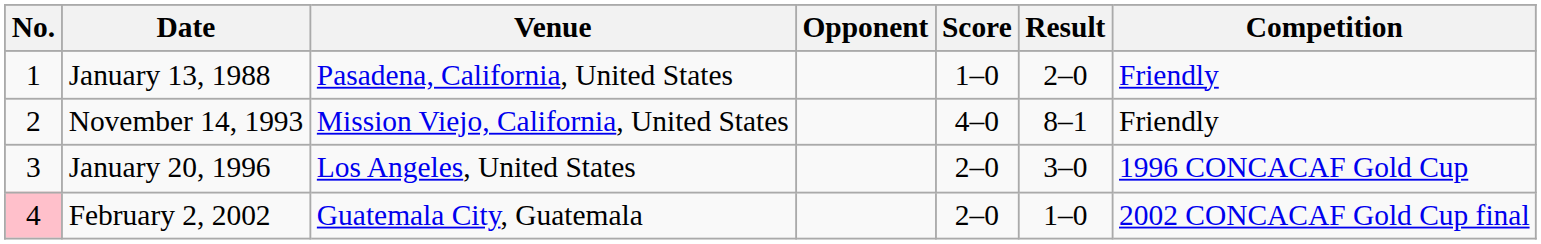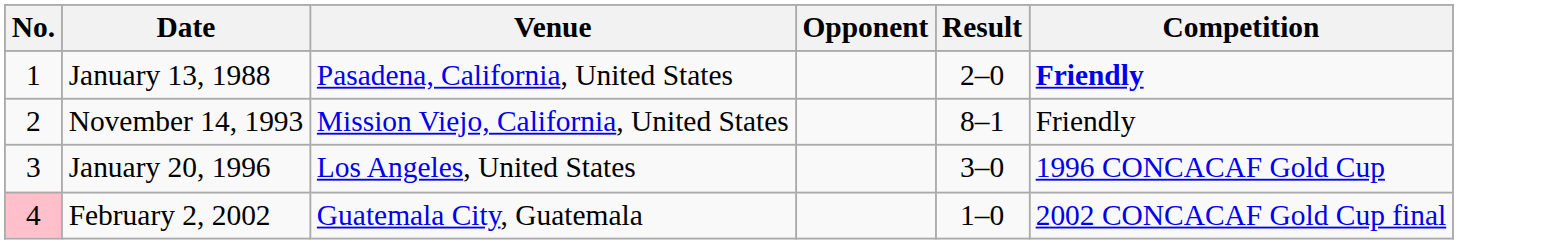- column: Score | 1–0 | 4–0 | 2–0 | 2–0
January 13, 1988 | Competition: normal -> bold
